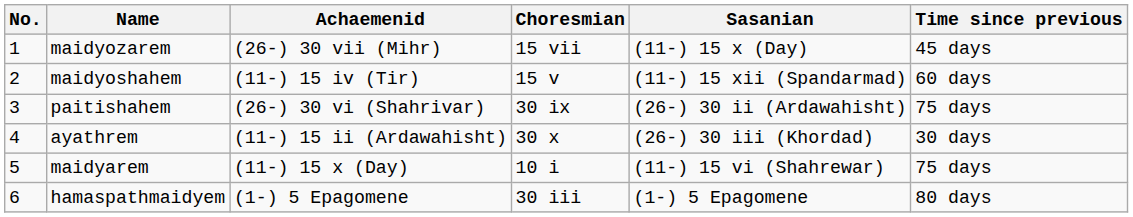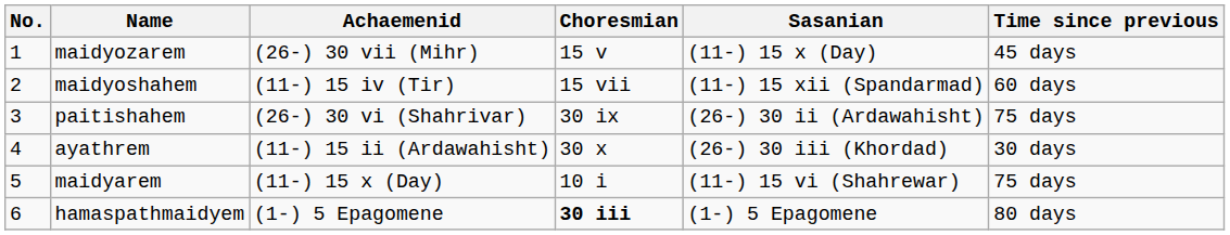maidyozarem | Choresmian: 15 vii -> 15 v
maidyoshahem | Choresmian: 15 v -> 15 vii
hamaspathmaidyem | Choresmian: normal -> bold
